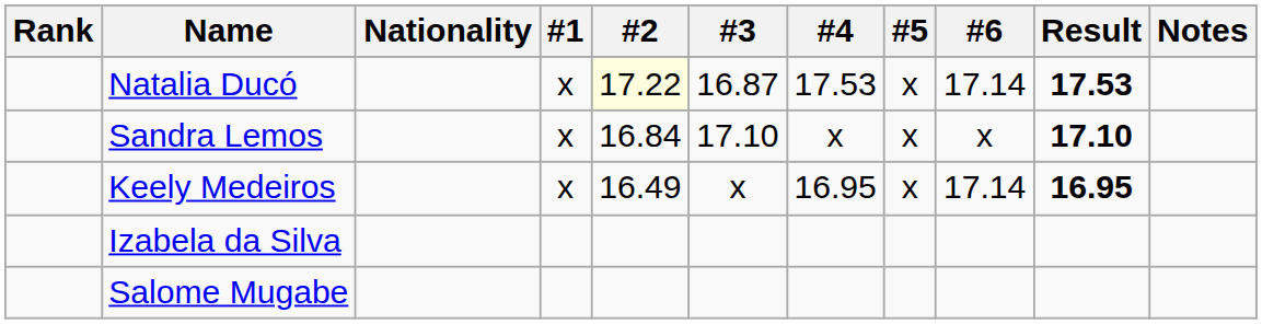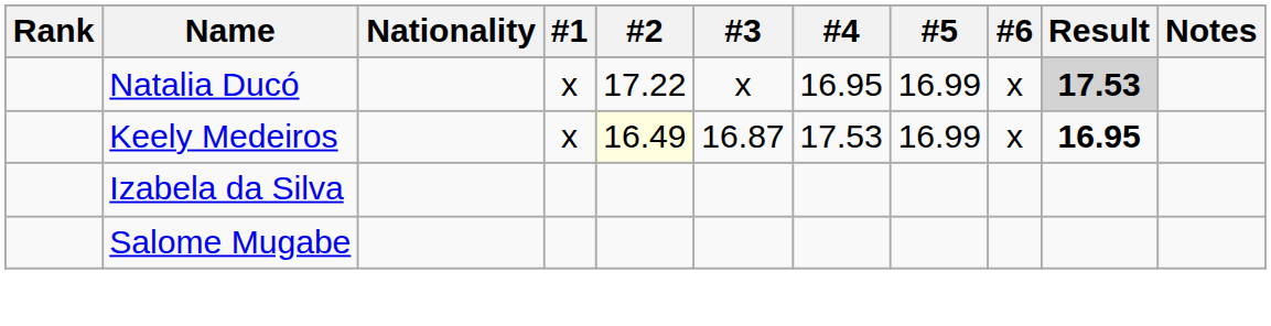Natalia Ducó | #2: lightyellow background -> no background
Natalia Ducó | #3: 16.87 -> x
Natalia Ducó | #4: 17.53 -> 16.95
Natalia Ducó | #5: x -> 16.99
Natalia Ducó | #6: 17.14 -> x
Natalia Ducó | Result: no background -> lightgrey background
- row: Sandra Lemos | x | 16.84 | 17.10 | x | x | x | 17.10
Keely Medeiros | #2: no background -> lightyellow background
Keely Medeiros | #3: x -> 16.87
Keely Medeiros | #4: 16.95 -> 17.53
Keely Medeiros | #5: x -> 16.99
Keely Medeiros | #6: 17.14 -> x
